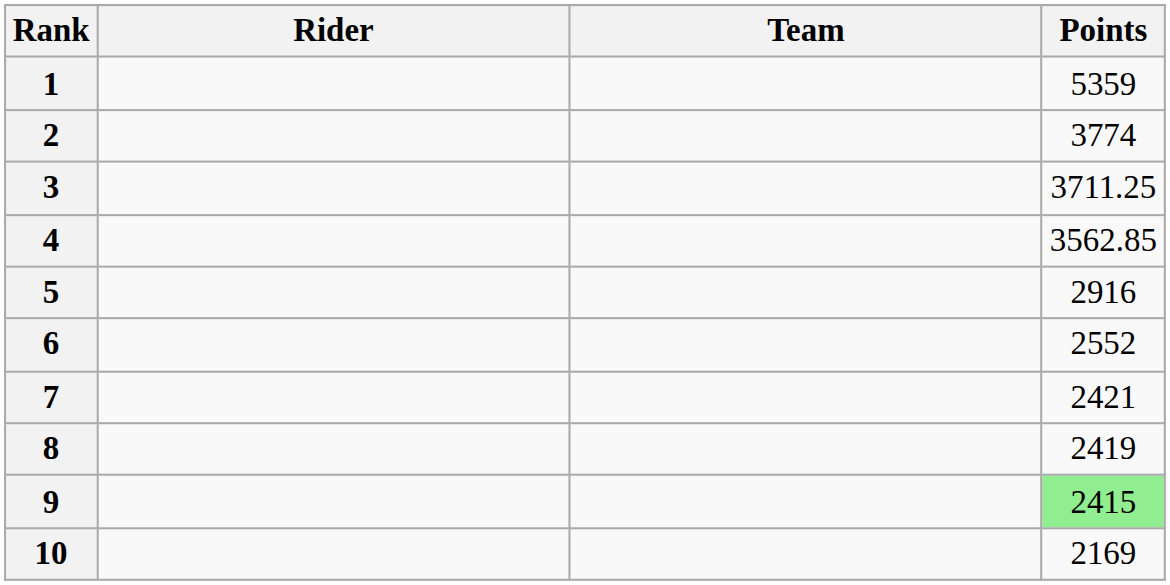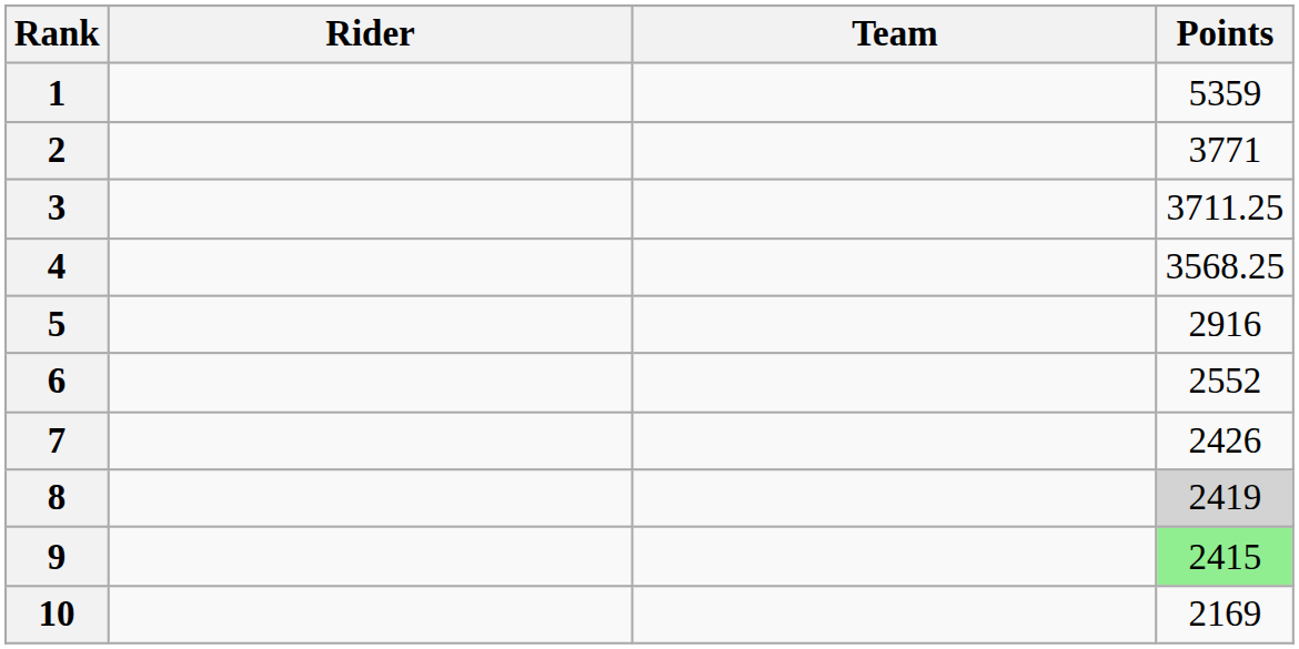2 | Points: 3774 -> 3771
4 | Points: 3562.85 -> 3568.25
7 | Points: 2421 -> 2426
8 | Points: no background -> lightgrey background
